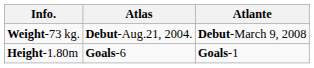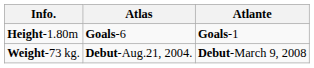rows swapped: Weight-73 kg. <-> Height-1.80m
